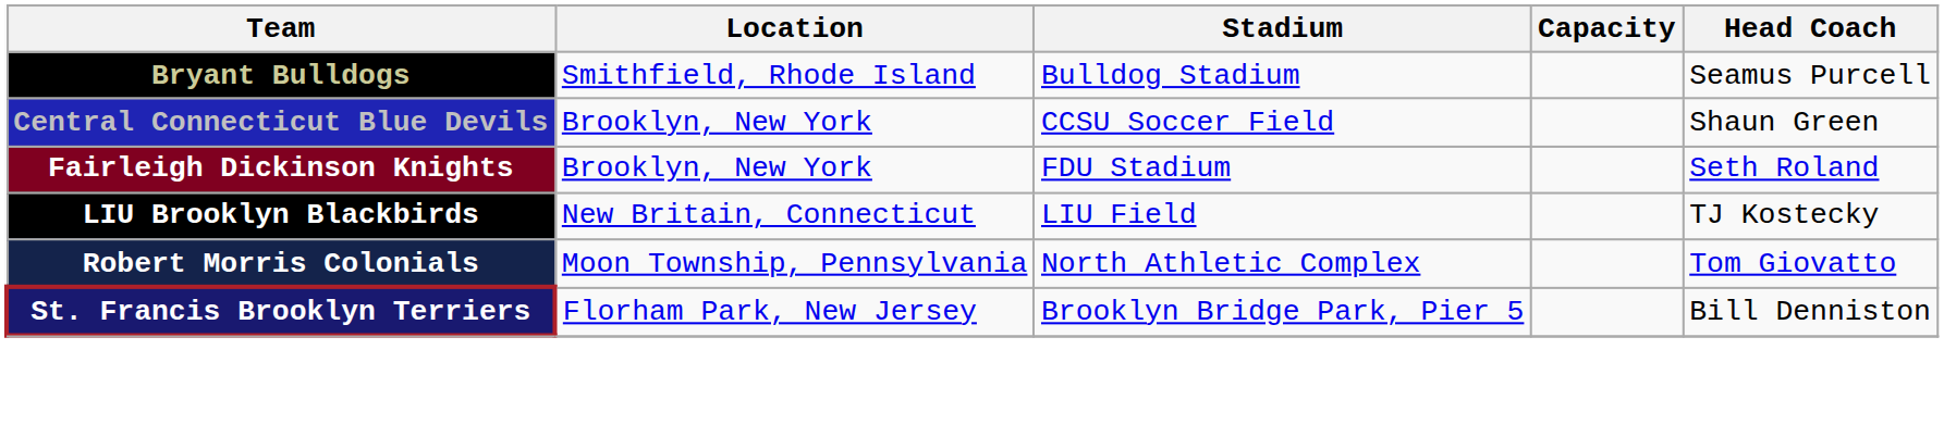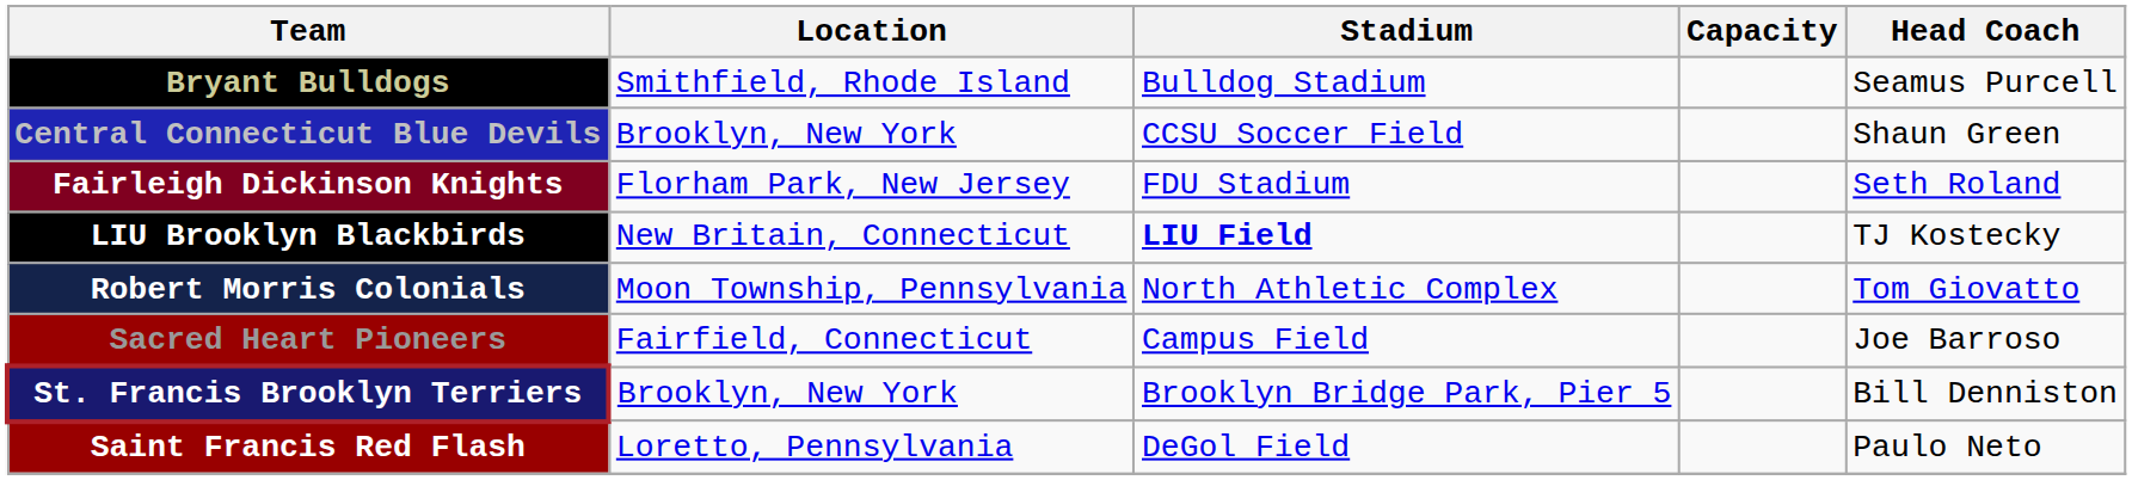Fairleigh Dickinson Knights | Location: Brooklyn, New York -> Florham Park, New Jersey
LIU Brooklyn Blackbirds | Stadium: normal -> bold
+ row: Sacred Heart Pioneers | Fairfield, Connecticut | Campus Field | Joe Barroso
St. Francis Brooklyn Terriers | Location: Florham Park, New Jersey -> Brooklyn, New York
+ row: Saint Francis Red Flash | Loretto, Pennsylvania | DeGol Field | Paulo Neto
